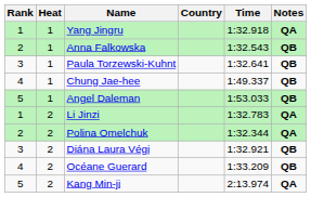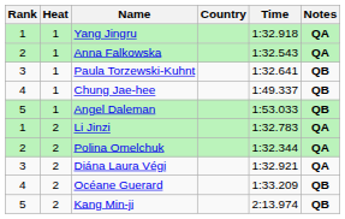Anna Falkowska | Notes: QB -> QA
Diána Laura Végi | Notes: QB -> QA
Kang Min-ji | Notes: QA -> QB
